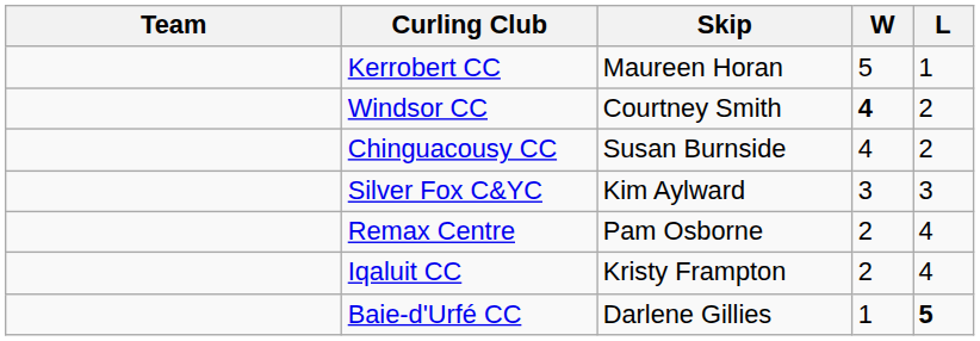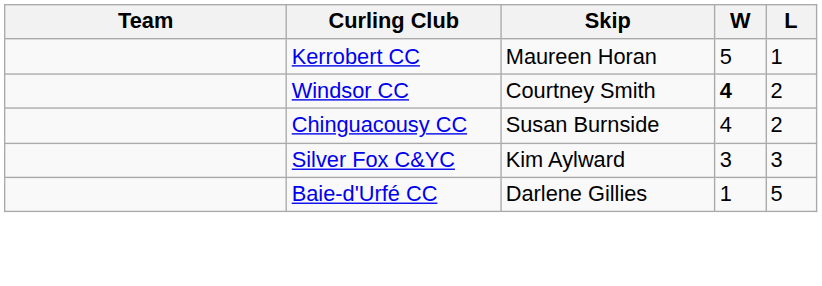- row: Remax Centre | Pam Osborne | 2 | 4
- row: Iqaluit CC | Kristy Frampton | 2 | 4
Baie-d'Urfé CC | L: bold -> normal
